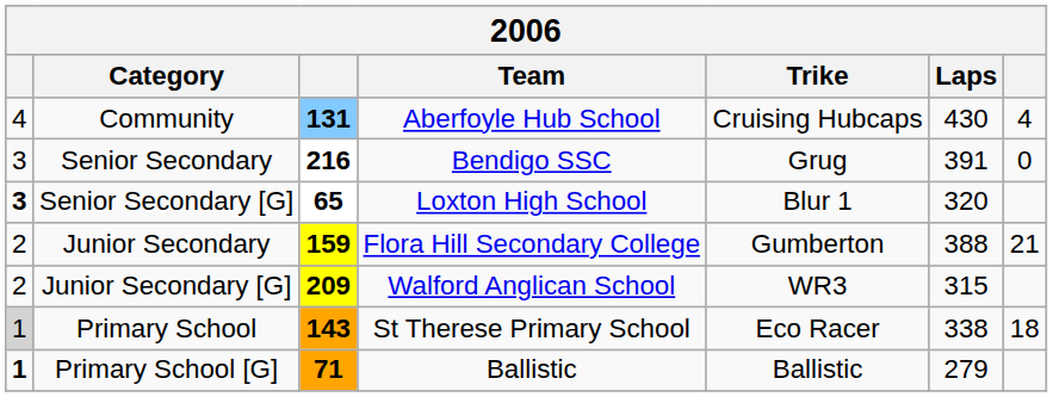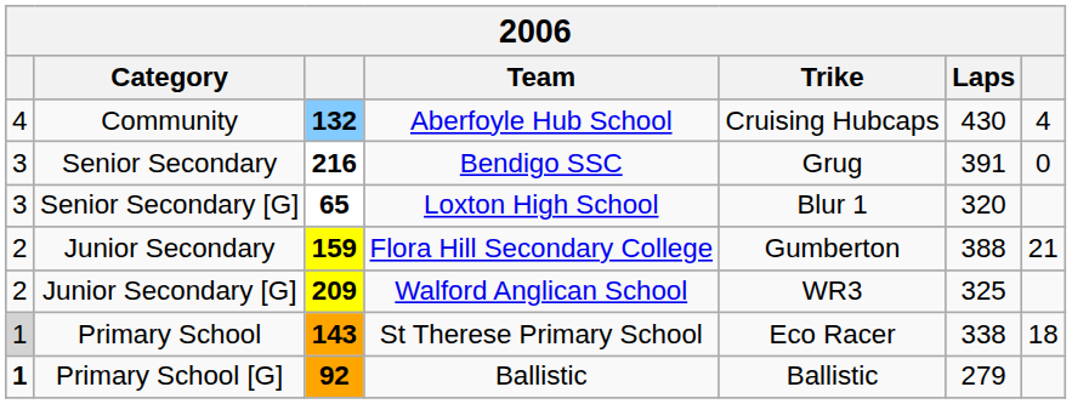Community | column 3: 131 -> 132
Senior Secondary [G] | column 1: bold -> normal
Junior Secondary [G] | Laps: 315 -> 325
Primary School [G] | column 3: 71 -> 92
